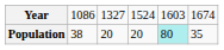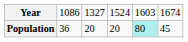Population | column 2: 38 -> 36
Population | column 6: 35 -> 45
